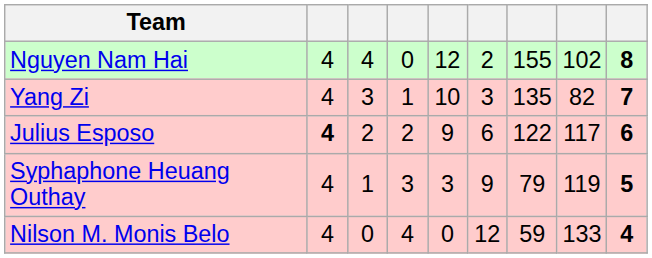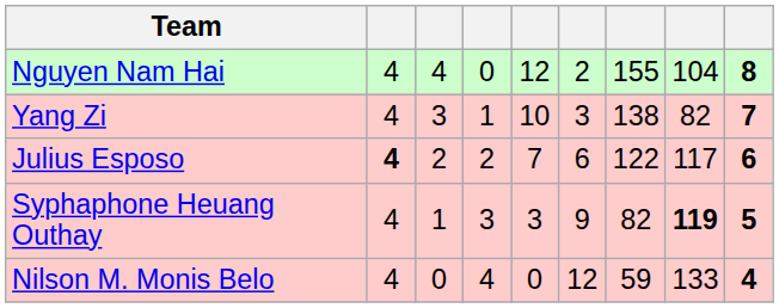Nguyen Nam Hai | column 8: 102 -> 104
Yang Zi | column 7: 135 -> 138
Julius Esposo | column 5: 9 -> 7
Syphaphone Heuang Outhay | column 7: 79 -> 82
Syphaphone Heuang Outhay | column 8: normal -> bold
